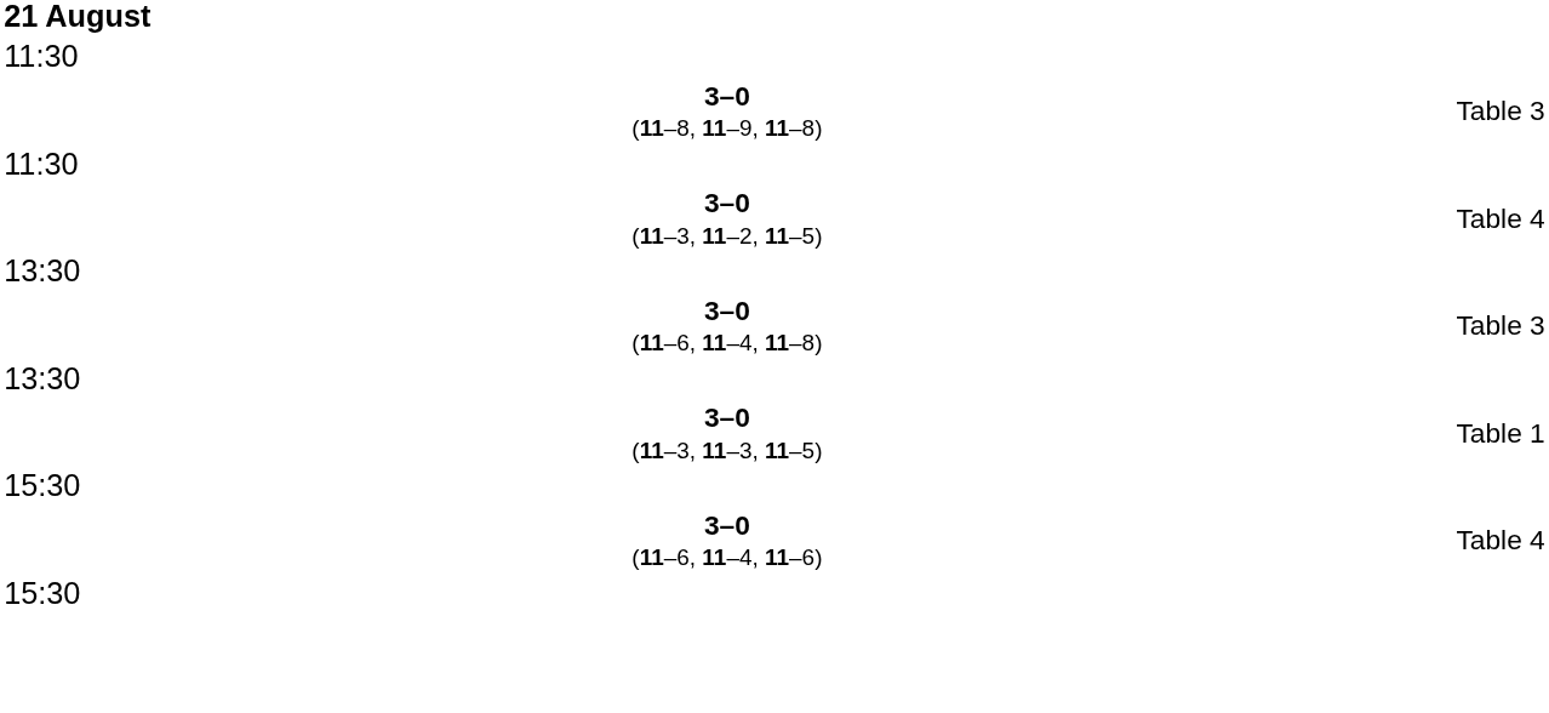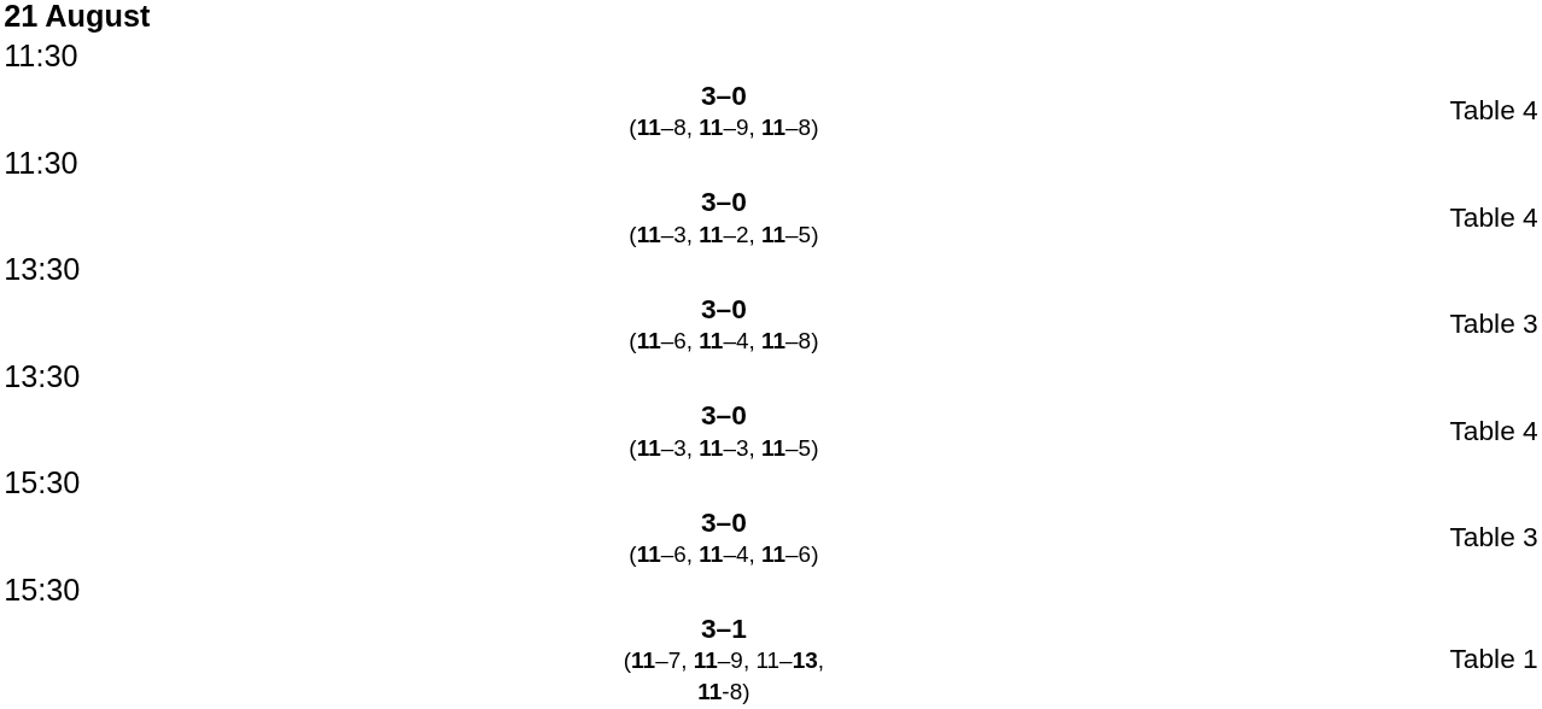3–0 (11–8, 11–9, 11–8) | column 4: Table 3 -> Table 4
3–0 (11–3, 11–3, 11–5) | column 4: Table 1 -> Table 4
3–0 (11–6, 11–4, 11–6) | column 4: Table 4 -> Table 3
+ row: 3–1 (11–7, 11–9, 11–13, 11-8) | Table 1
